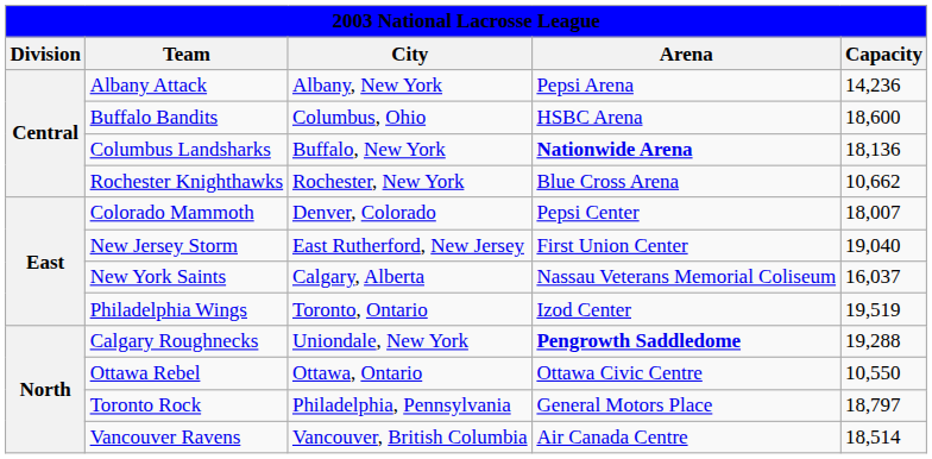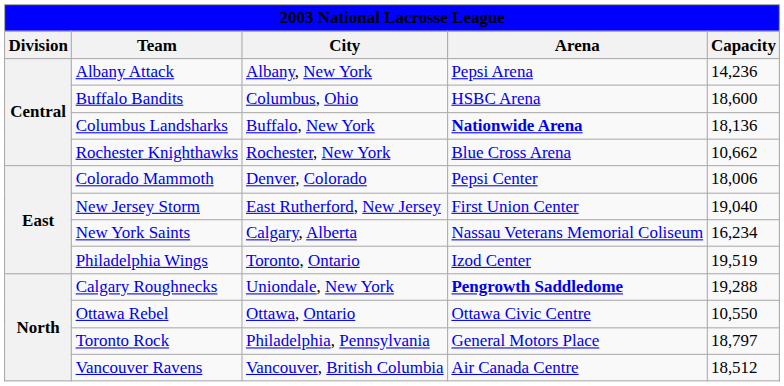Colorado Mammoth | Capacity: 18,007 -> 18,006
New York Saints | Capacity: 16,037 -> 16,234
Vancouver Ravens | Capacity: 18,514 -> 18,512
